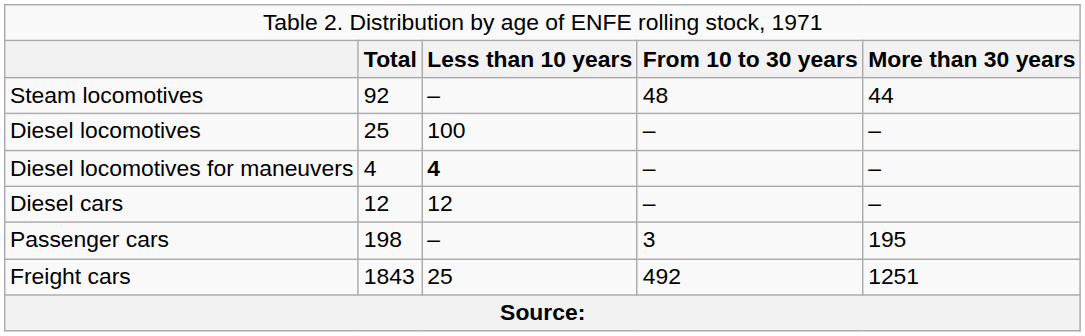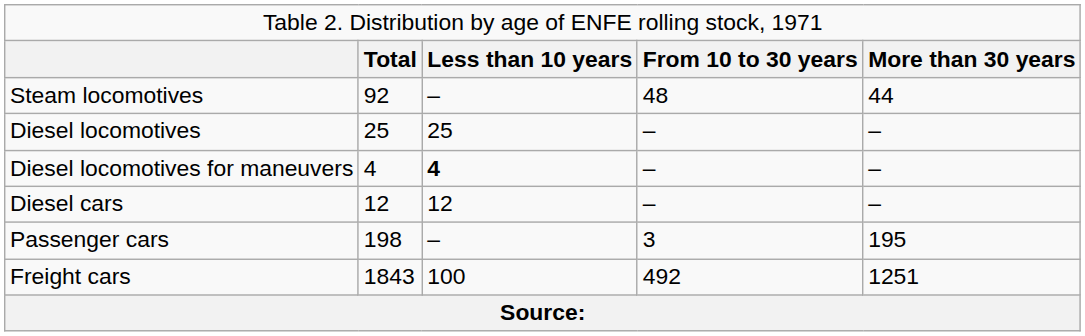Diesel locomotives | column 3: 100 -> 25
Freight cars | column 3: 25 -> 100
